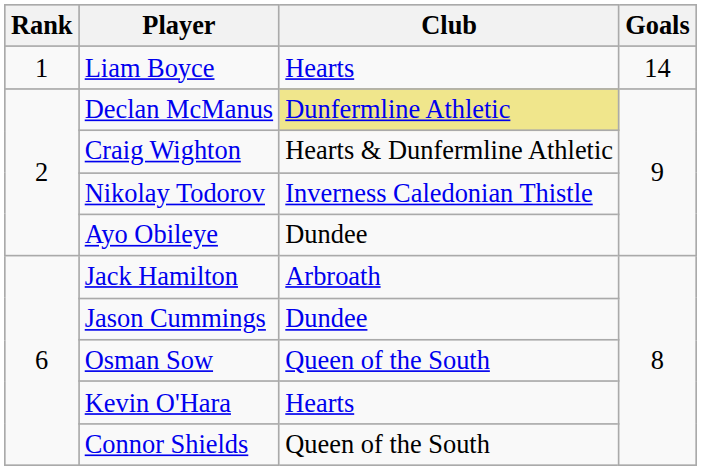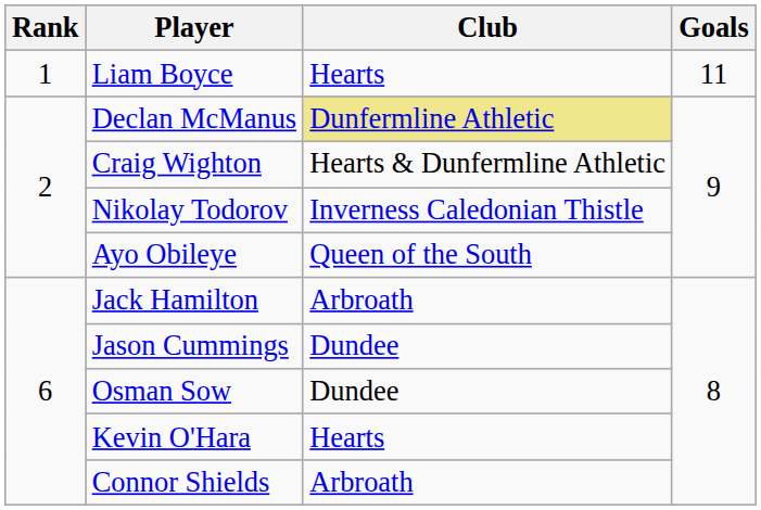Liam Boyce | Goals: 14 -> 11
Ayo Obileye | Club: Dundee -> Queen of the South
Osman Sow | Club: Queen of the South -> Dundee
Connor Shields | Club: Queen of the South -> Arbroath
